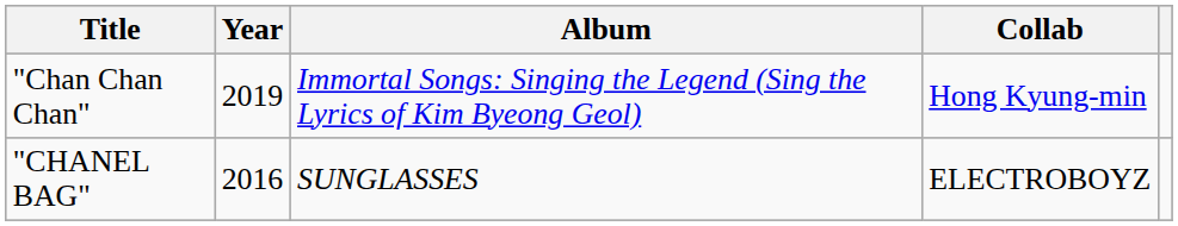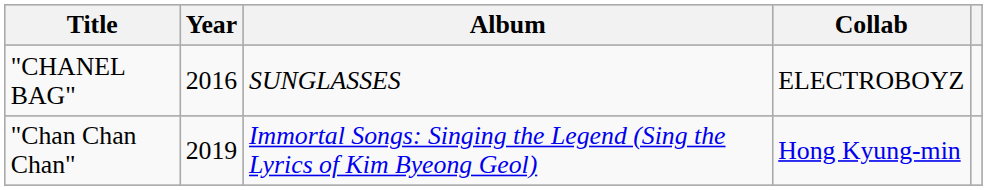rows swapped: "CHANEL BAG" <-> "Chan Chan Chan"
